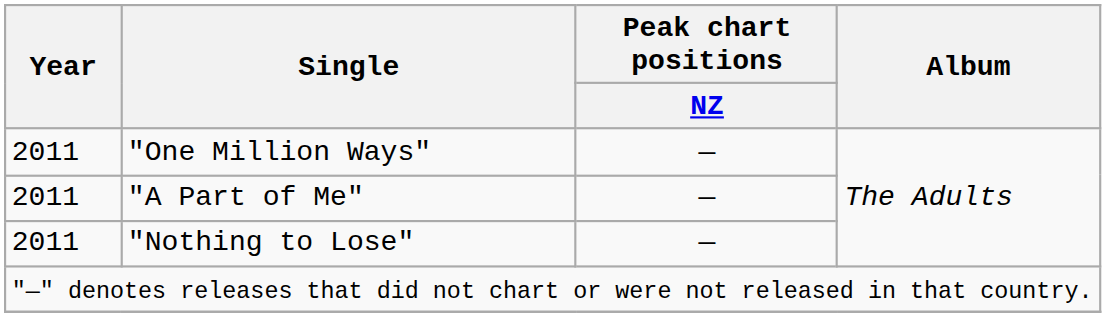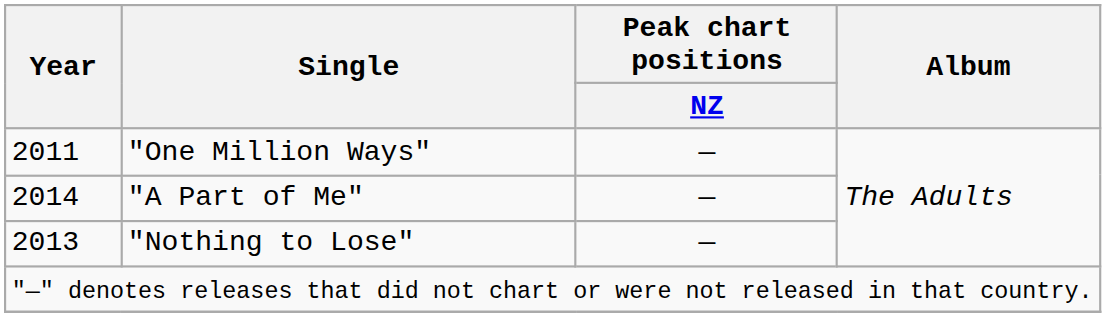"A Part of Me" | Year: 2011 -> 2014
"Nothing to Lose" | Year: 2011 -> 2013
